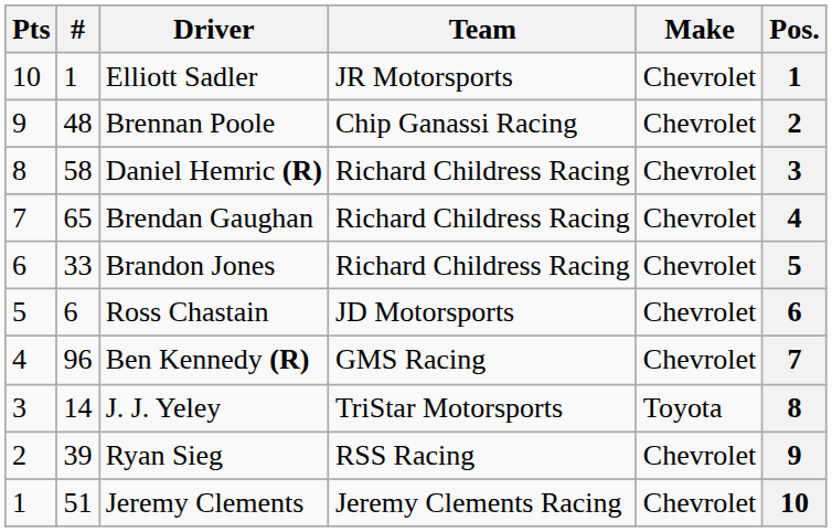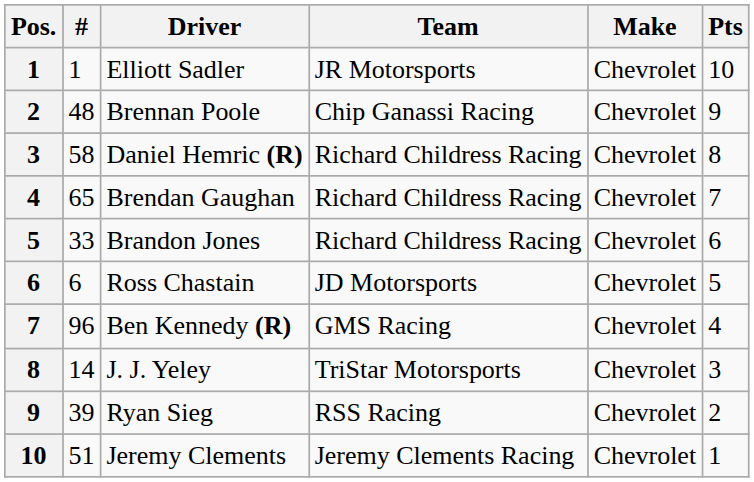columns swapped: Pos. <-> Pts
J. J. Yeley | Make: Toyota -> Chevrolet
